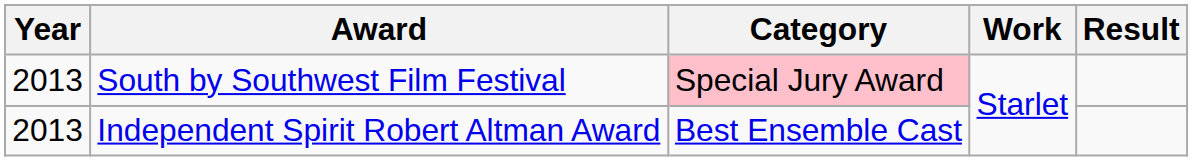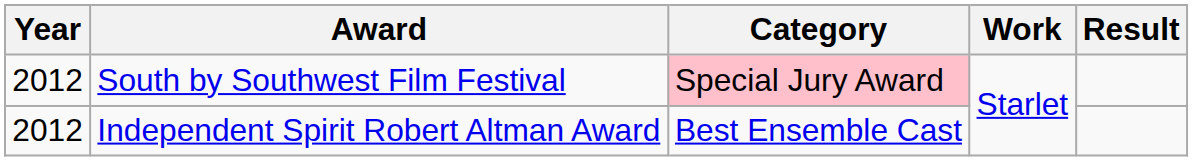South by Southwest Film Festival | Year: 2013 -> 2012
Independent Spirit Robert Altman Award | Year: 2013 -> 2012
